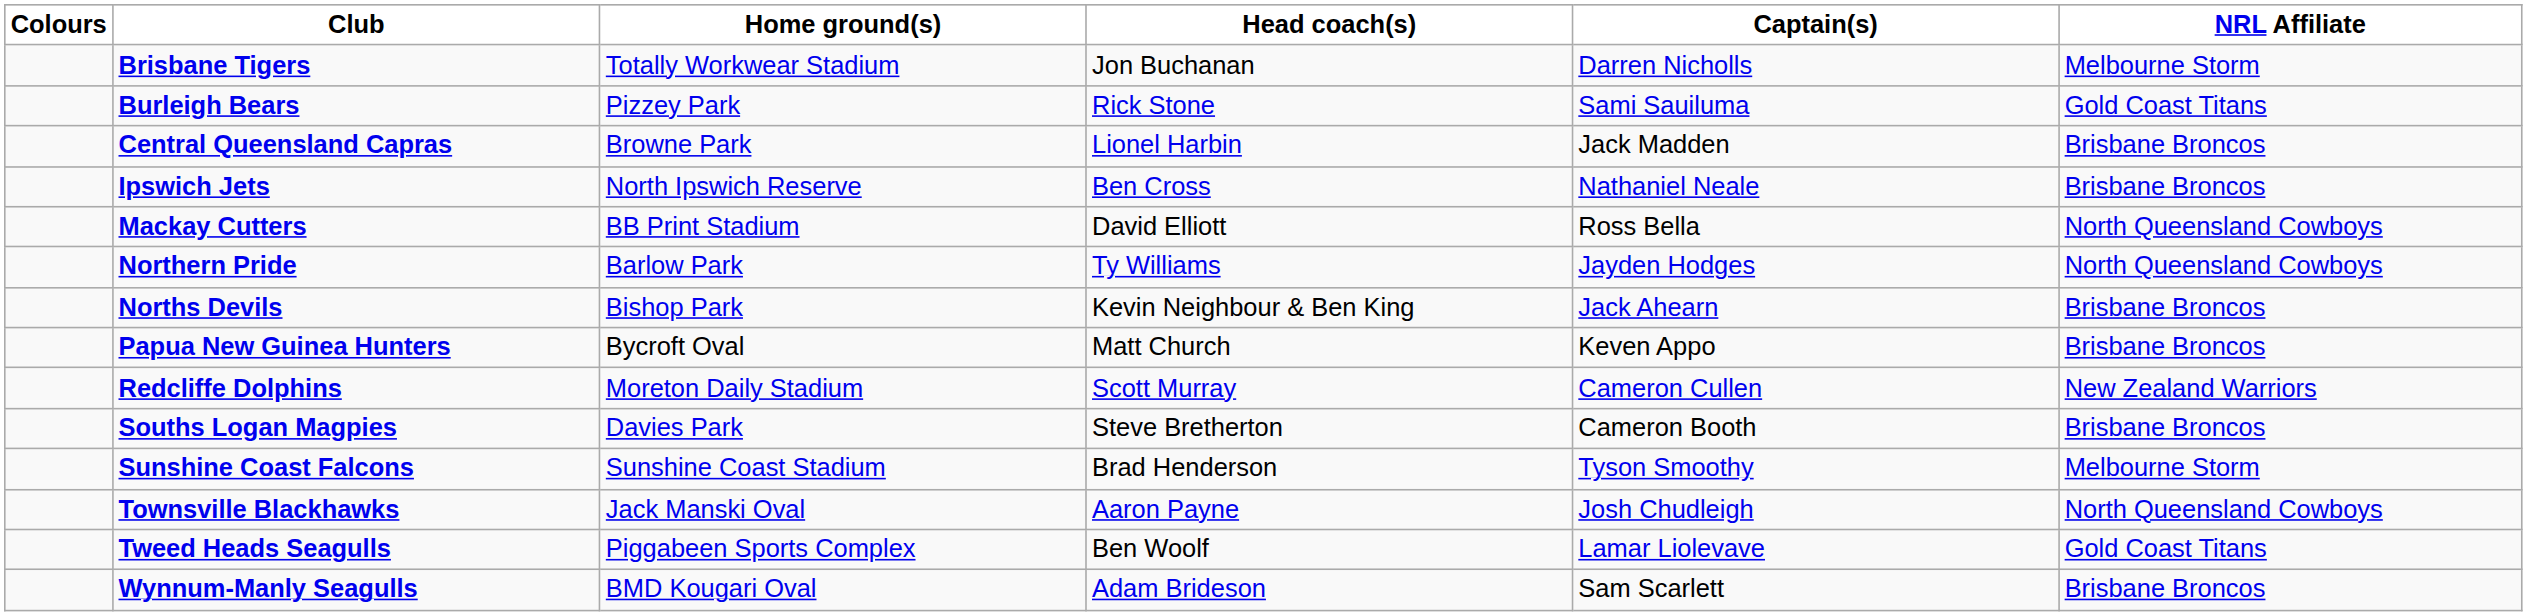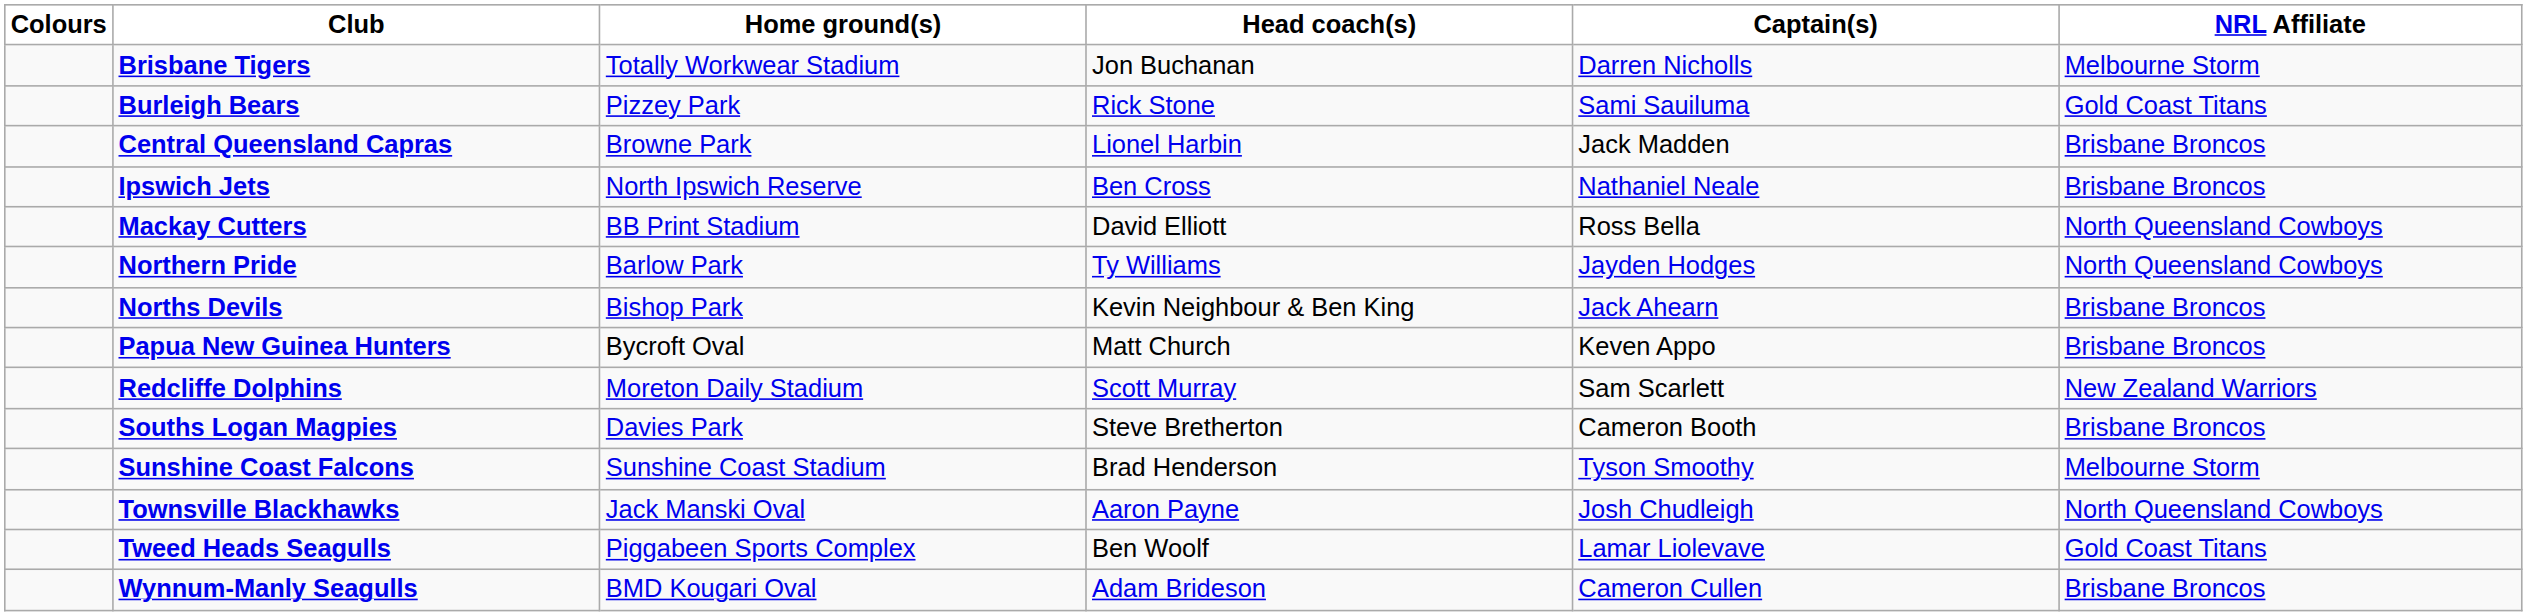Redcliffe Dolphins | Captain(s): Cameron Cullen -> Sam Scarlett
Wynnum-Manly Seagulls | Captain(s): Sam Scarlett -> Cameron Cullen
